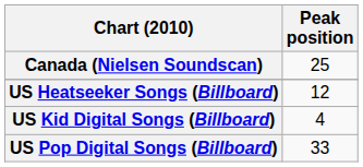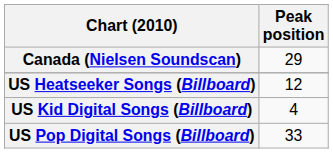Canada (Nielsen Soundscan) | Peak position: 25 -> 29
